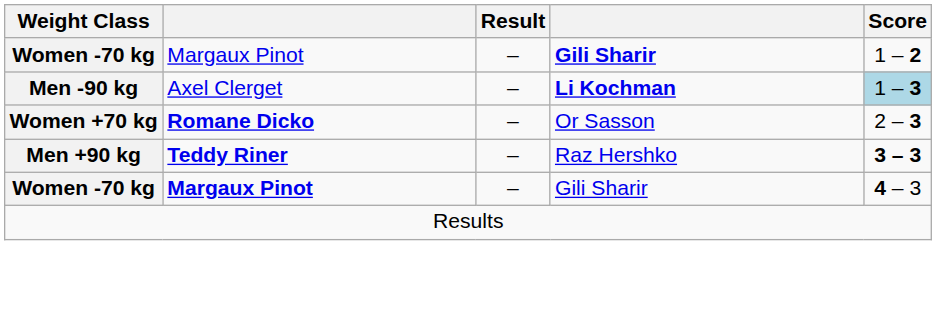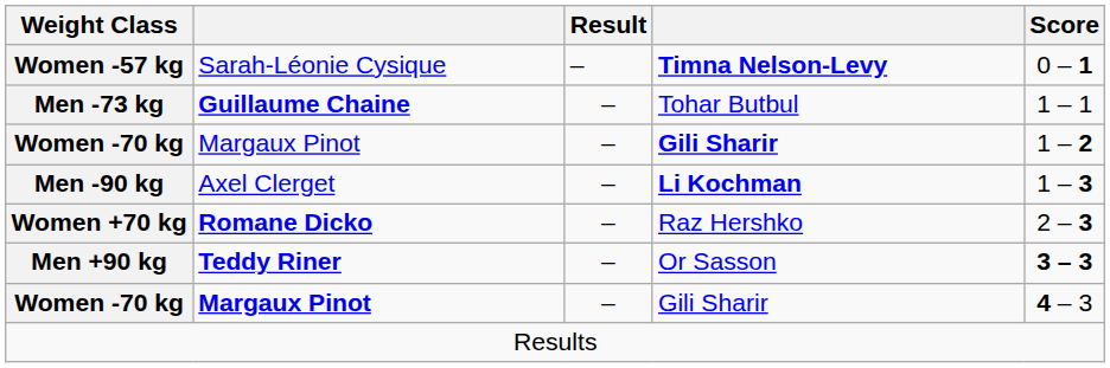+ row: Women -57 kg | Sarah-Léonie Cysique | – | Timna Nelson-Levy | 0 – 1
+ row: Men -73 kg | Guillaume Chaine | – | Tohar Butbul | 1 – 1
Men -90 kg | Score: lightblue background -> no background
Women +70 kg | column 4: Or Sasson -> Raz Hershko
Men +90 kg | column 4: Raz Hershko -> Or Sasson
